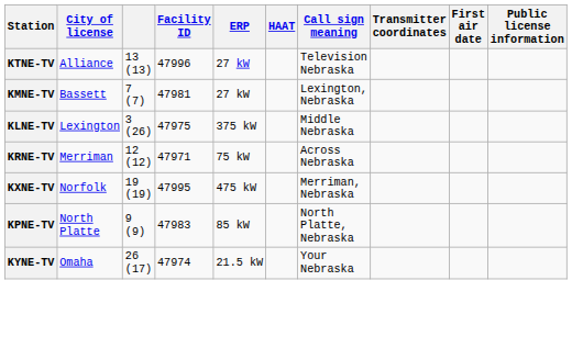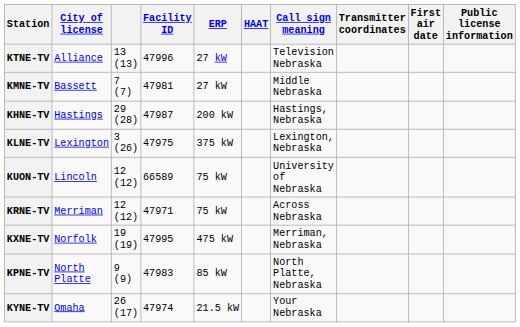KMNE-TV | Call sign meaning: Lexington, Nebraska -> Middle Nebraska
+ row: KHNE-TV | Hastings | 29 (28) | 47987 | 200 kW | Hastings, Nebraska
KLNE-TV | Call sign meaning: Middle Nebraska -> Lexington, Nebraska
+ row: KUON-TV | Lincoln | 12 (12) | 66589 | 75 kW | University of Nebraska
